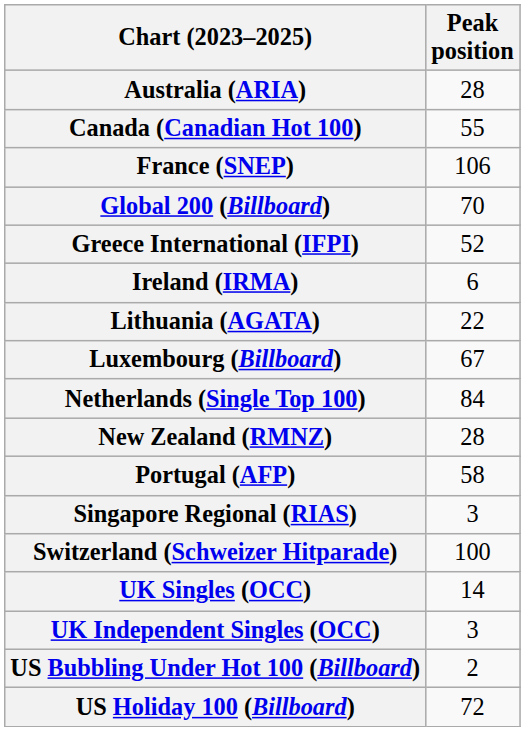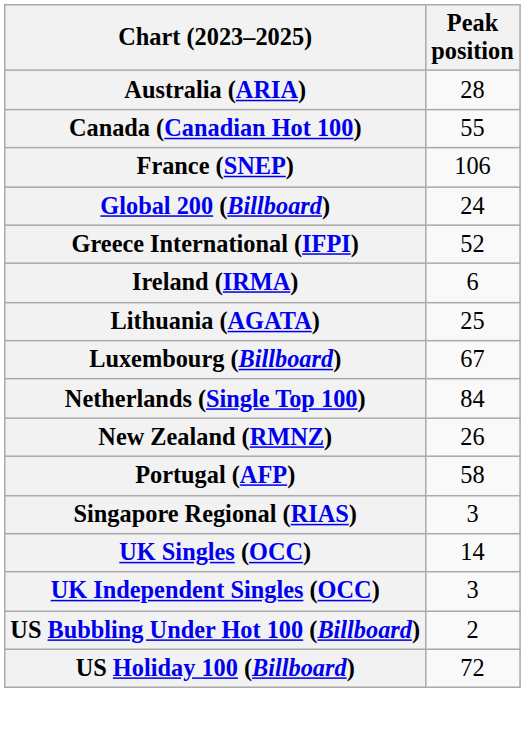Global 200 (Billboard) | Peak position: 70 -> 24
Lithuania (AGATA) | Peak position: 22 -> 25
New Zealand (RMNZ) | Peak position: 28 -> 26
- row: Switzerland (Schweizer Hitparade) | 100
